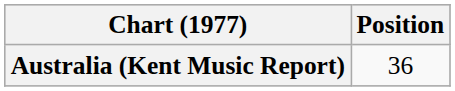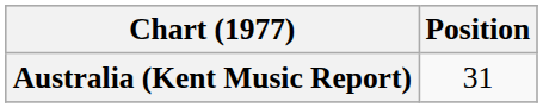Australia (Kent Music Report) | Position: 36 -> 31
